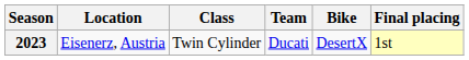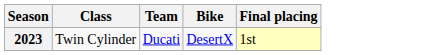- column: Location | Eisenerz, Austria
